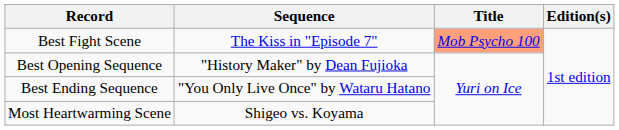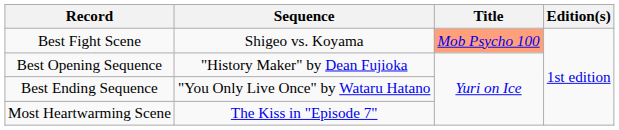Best Fight Scene | Sequence: The Kiss in "Episode 7" -> Shigeo vs. Koyama
Most Heartwarming Scene | Sequence: Shigeo vs. Koyama -> The Kiss in "Episode 7"
